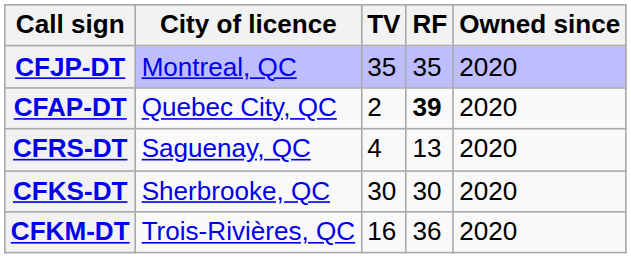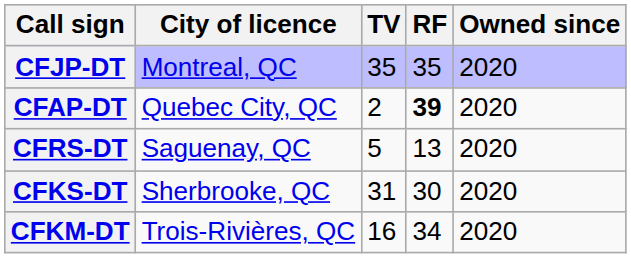CFRS-DT | TV: 4 -> 5
CFKS-DT | TV: 30 -> 31
CFKM-DT | RF: 36 -> 34
